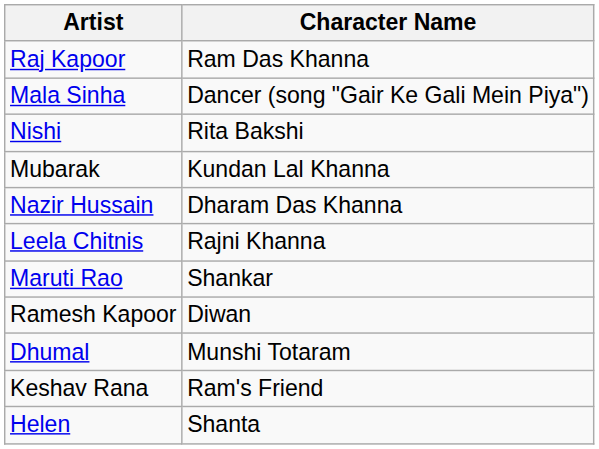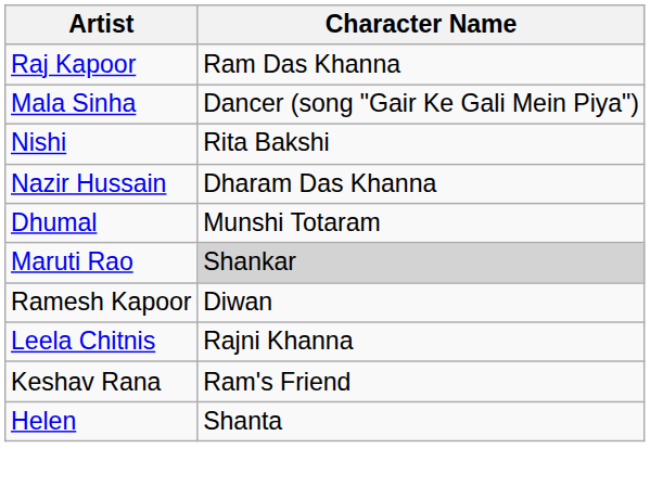- row: Mubarak | Kundan Lal Khanna
rows swapped: Leela Chitnis <-> Dhumal
Maruti Rao | Character Name: no background -> lightgrey background
